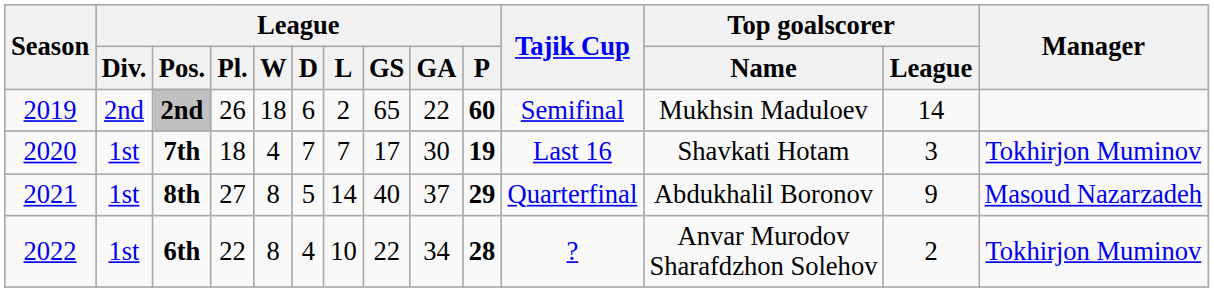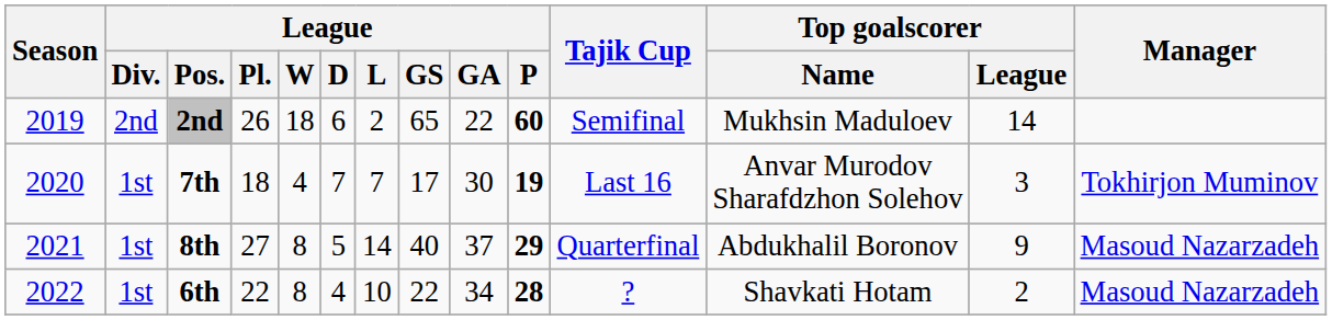7th | Top goalscorer / Name: Shavkati Hotam -> Anvar Murodov Sharafdzhon Solehov
6th | Top goalscorer / Name: Anvar Murodov Sharafdzhon Solehov -> Shavkati Hotam
6th | Manager: Tokhirjon Muminov -> Masoud Nazarzadeh
